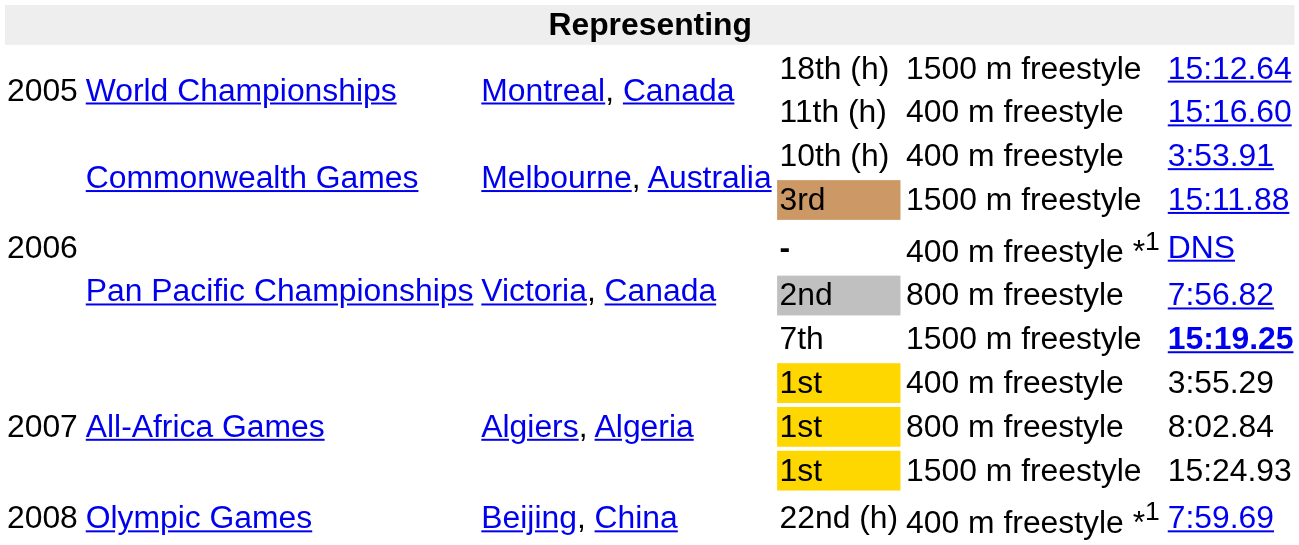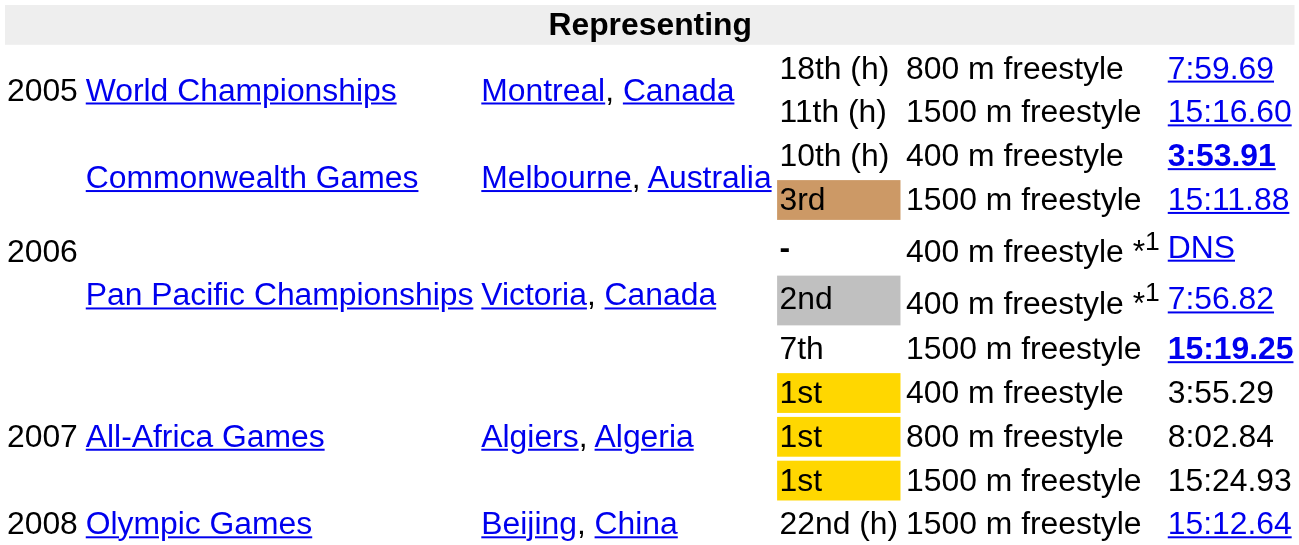18th (h) | column 5: 1500 m freestyle -> 800 m freestyle
18th (h) | column 6: 15:12.64 -> 7:59.69
11th (h) | column 5: 400 m freestyle -> 1500 m freestyle
10th (h) | column 6: normal -> bold
2nd | column 5: 800 m freestyle -> 400 m freestyle *1
22nd (h) | column 5: 400 m freestyle *1 -> 1500 m freestyle
22nd (h) | column 6: 7:59.69 -> 15:12.64
